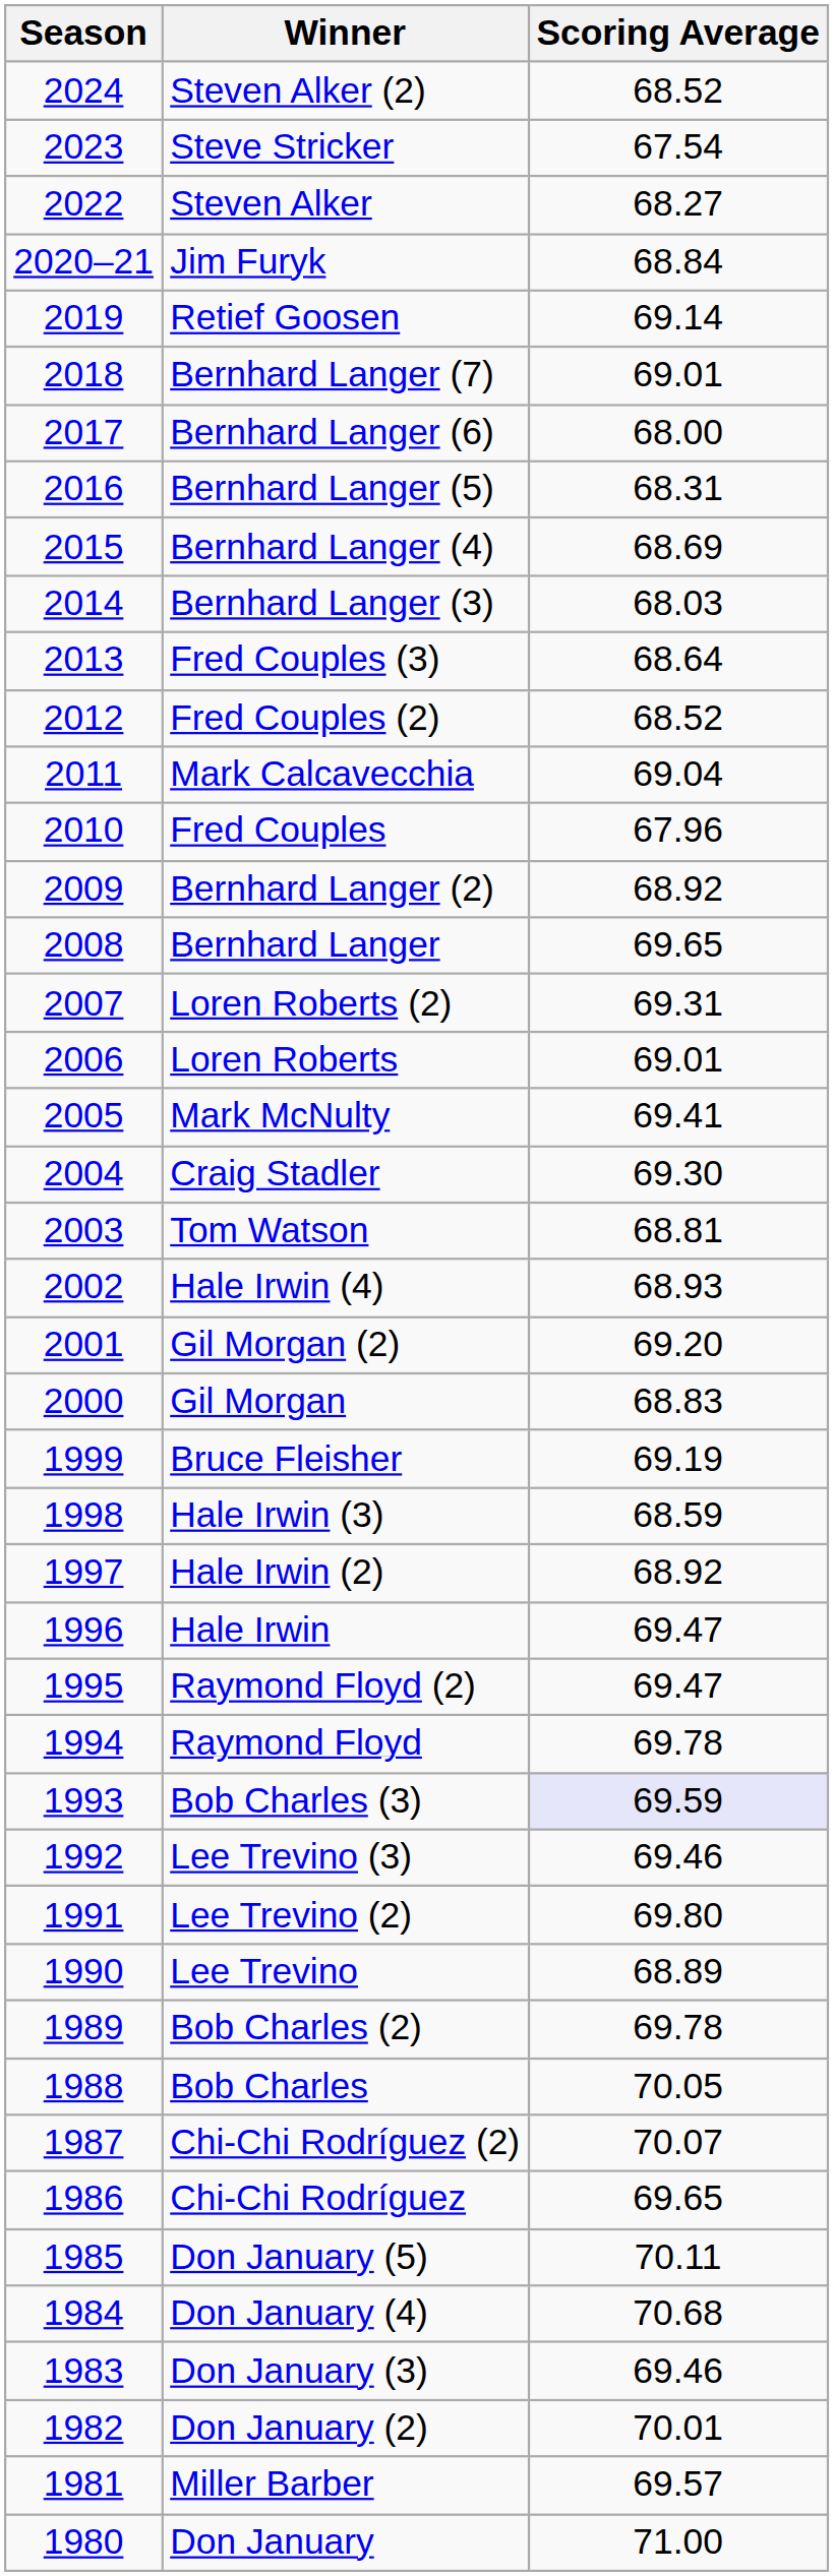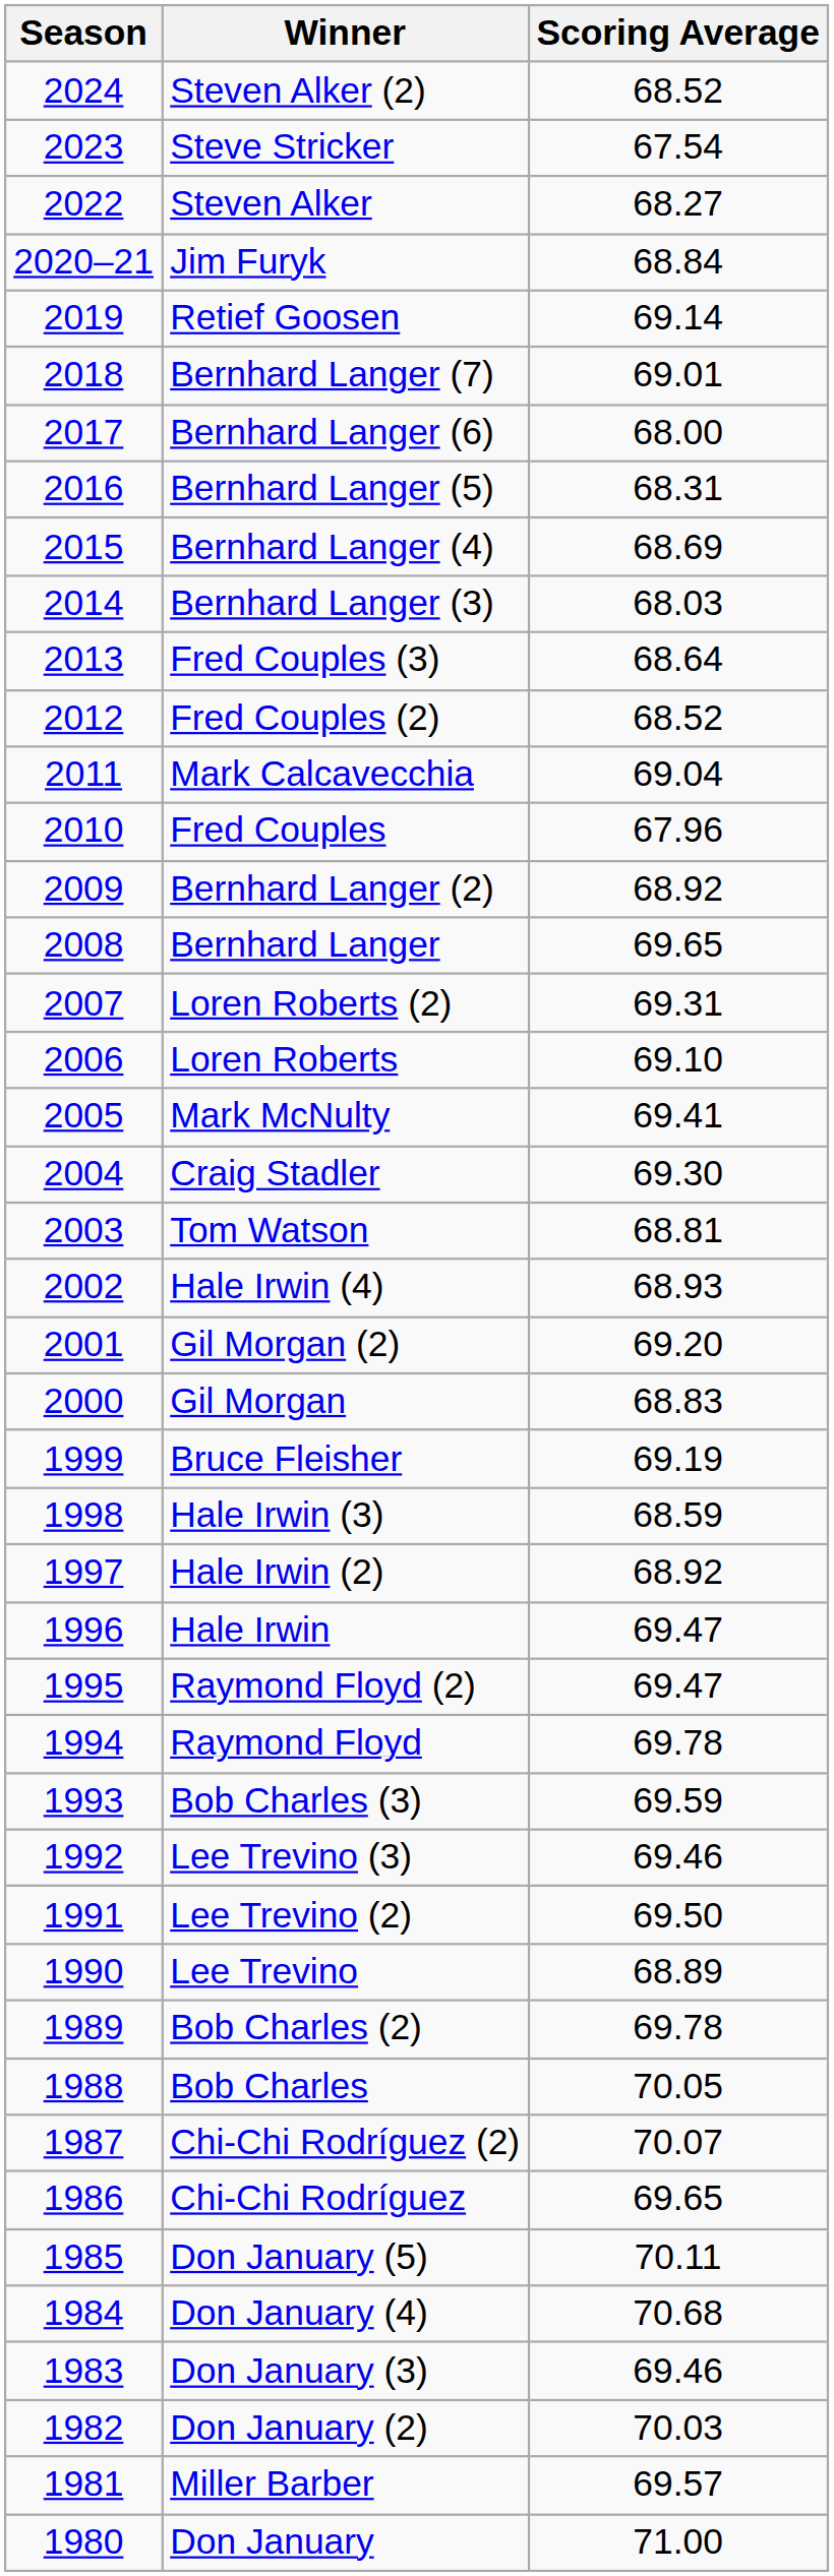Loren Roberts | Scoring Average: 69.01 -> 69.10
Bob Charles (3) | Scoring Average: lavender background -> no background
Lee Trevino (2) | Scoring Average: 69.80 -> 69.50
Don January (2) | Scoring Average: 70.01 -> 70.03
